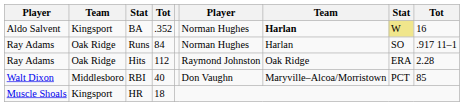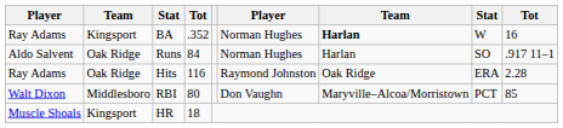BA | column 1: Aldo Salvent -> Ray Adams
BA | column 8: khaki background -> no background
Runs | column 1: Ray Adams -> Aldo Salvent
Hits | column 4: 112 -> 116
RBI | column 4: 40 -> 80
